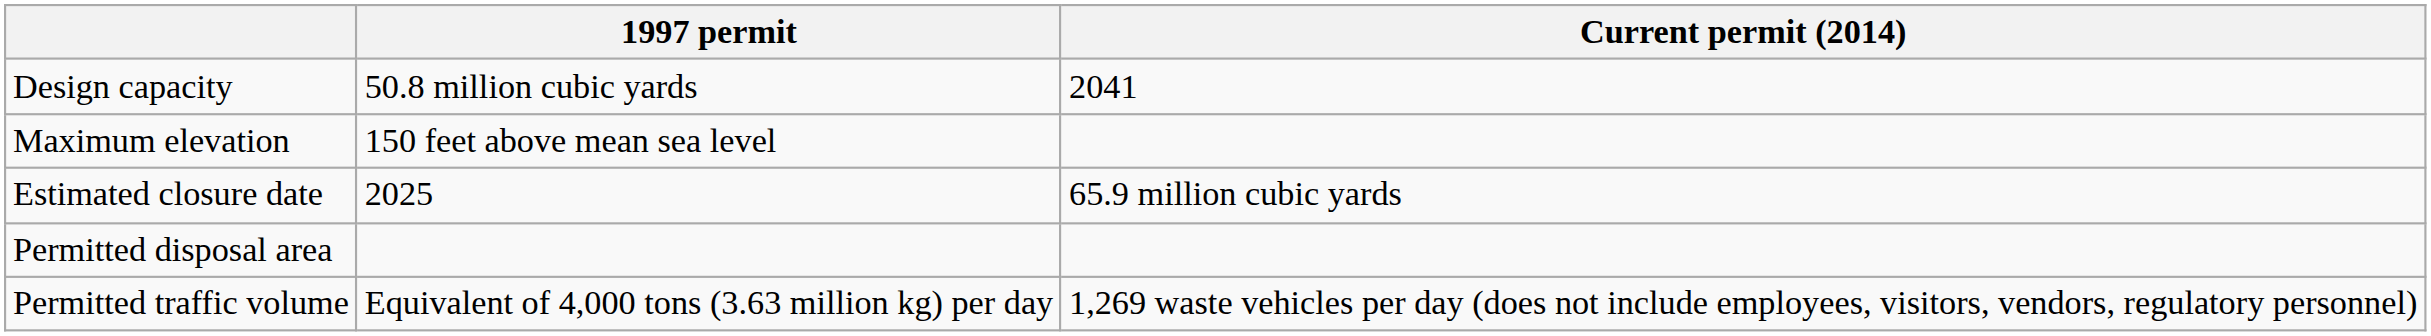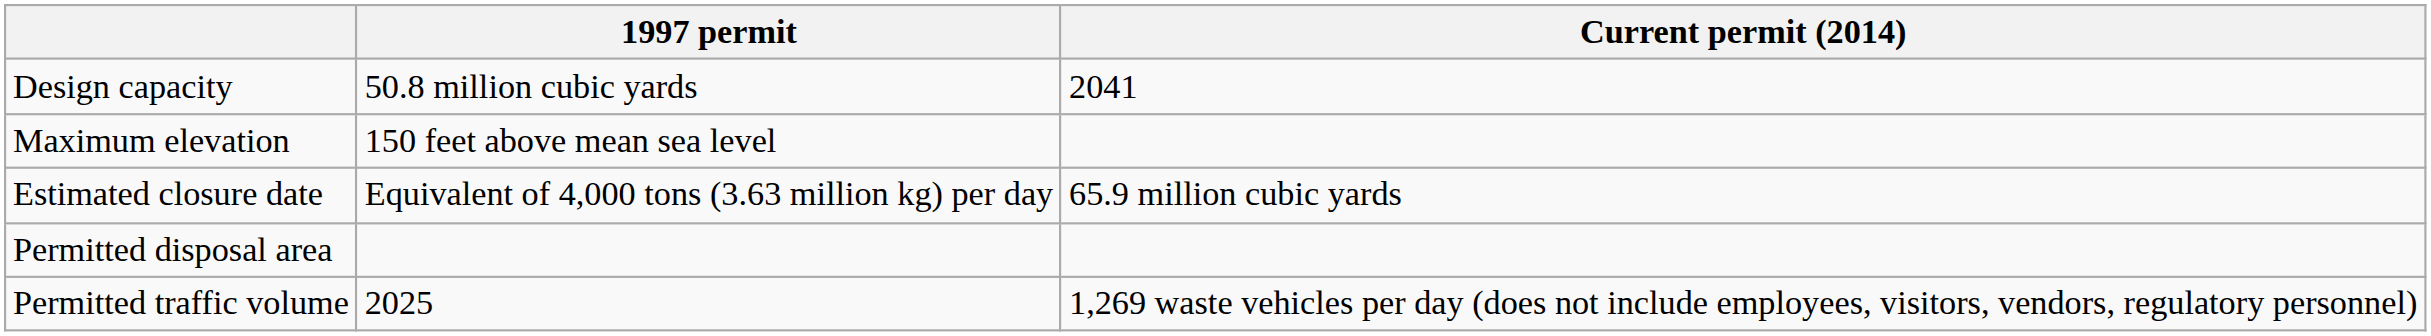Estimated closure date | 1997 permit: 2025 -> Equivalent of 4,000 tons (3.63 million kg) per day
Permitted traffic volume | 1997 permit: Equivalent of 4,000 tons (3.63 million kg) per day -> 2025
